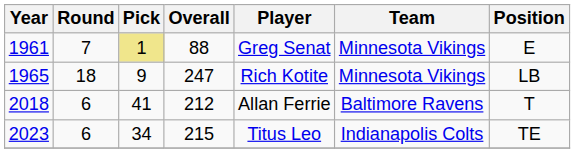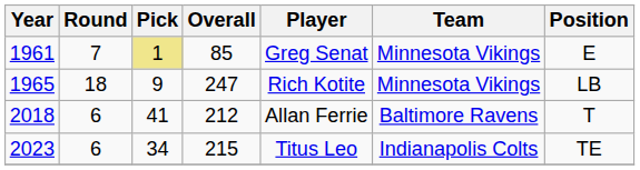1961 | Overall: 88 -> 85
